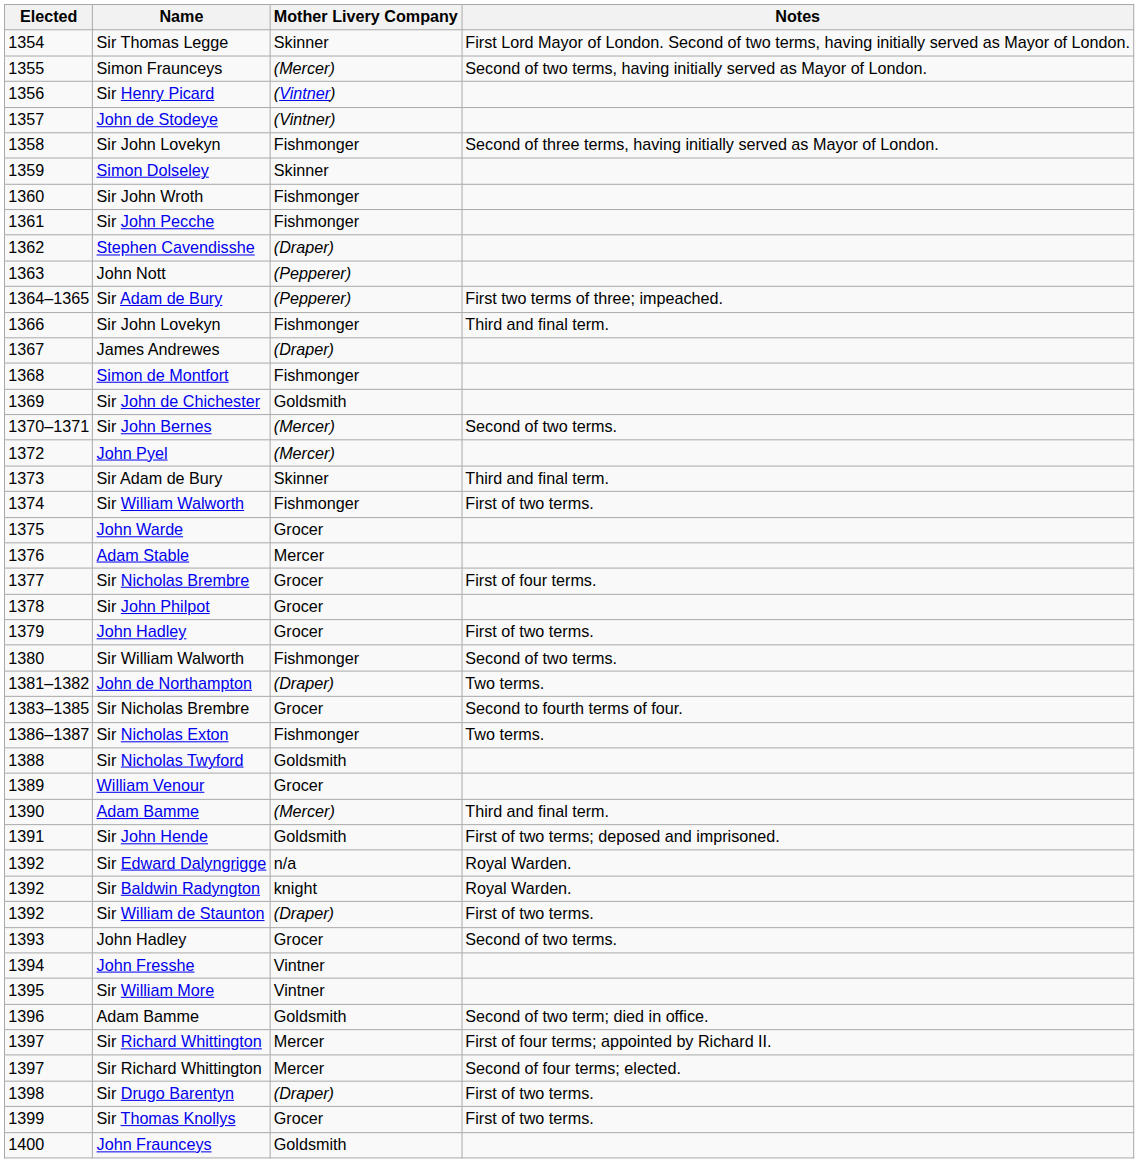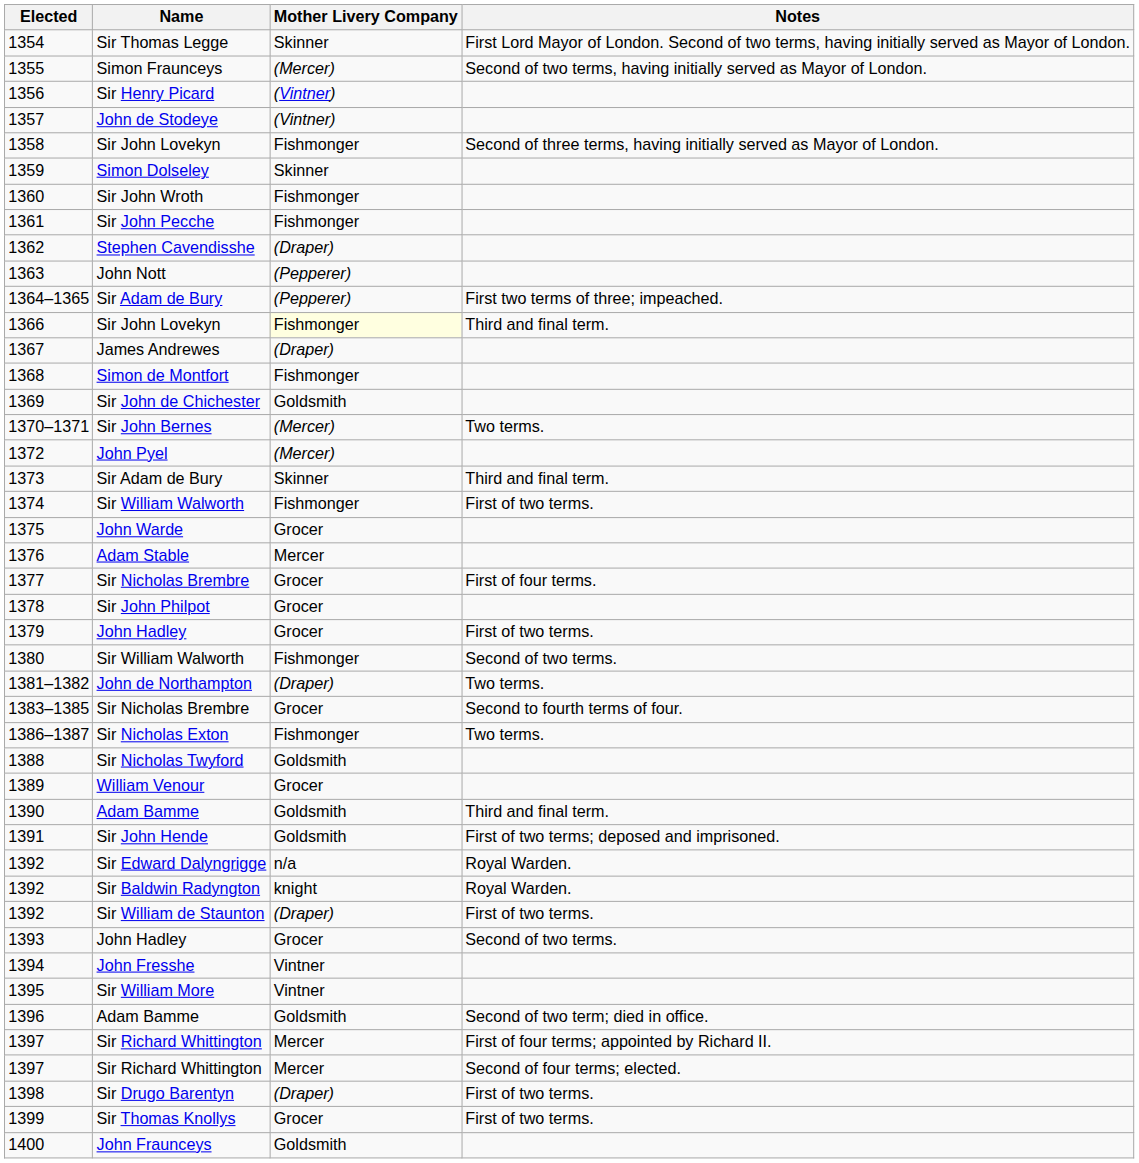1366 | Mother Livery Company: no background -> lightyellow background
1370–1371 | Notes: Second of two terms. -> Two terms.
1390 | Mother Livery Company: (Mercer) -> Goldsmith
